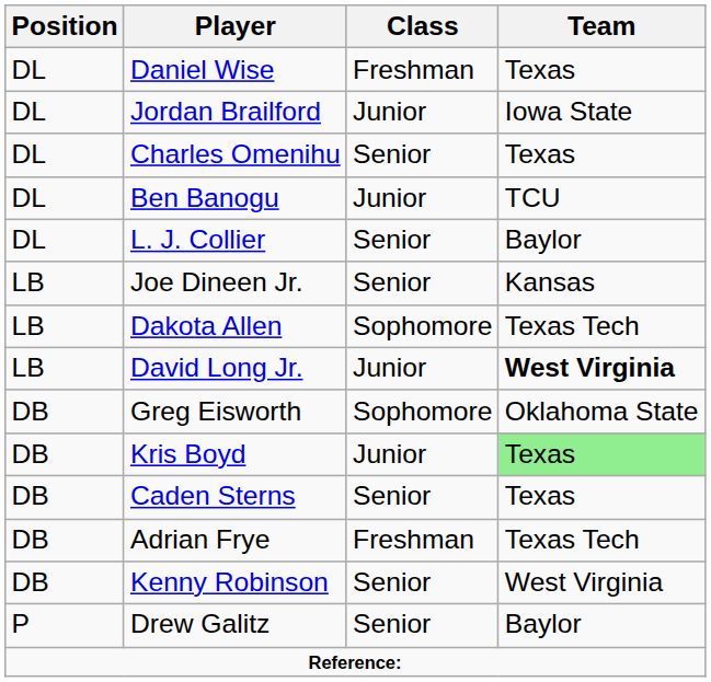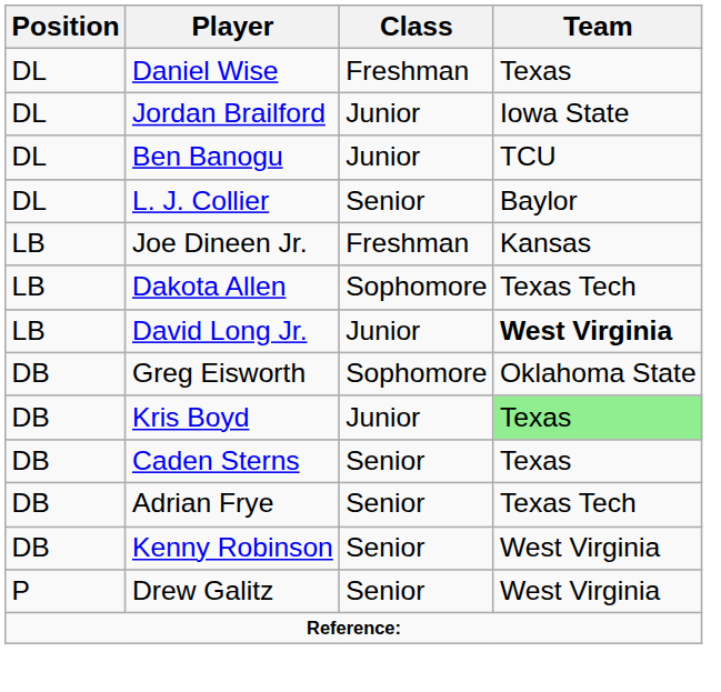- row: DL | Charles Omenihu | Senior | Texas
Joe Dineen Jr. | Class: Senior -> Freshman
Adrian Frye | Class: Freshman -> Senior
Drew Galitz | Team: Baylor -> West Virginia
